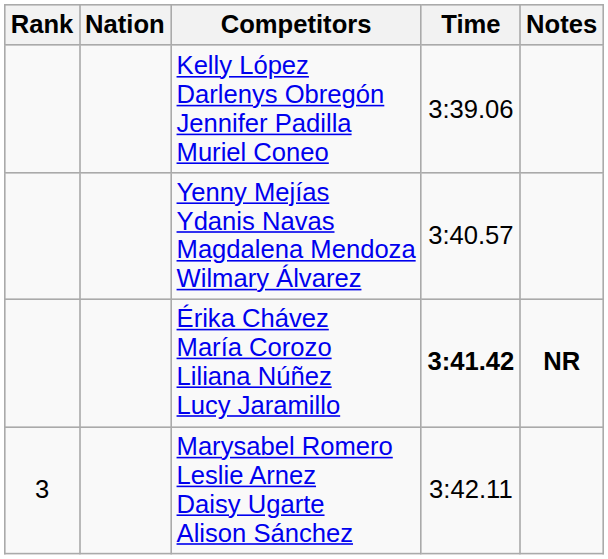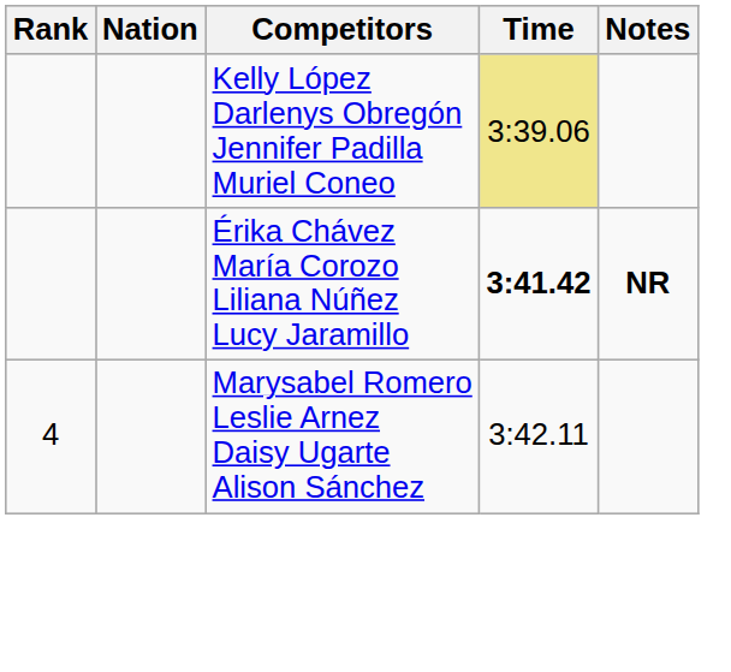Kelly López Darlenys Obregón Jennifer Padilla Muriel Coneo | Time: no background -> khaki background
- row: Yenny Mejías Ydanis Navas Magdalena Mendoza Wilmary Álvarez | 3:40.57
Marysabel Romero Leslie Arnez Daisy Ugarte Alison Sánchez | Rank: 3 -> 4
